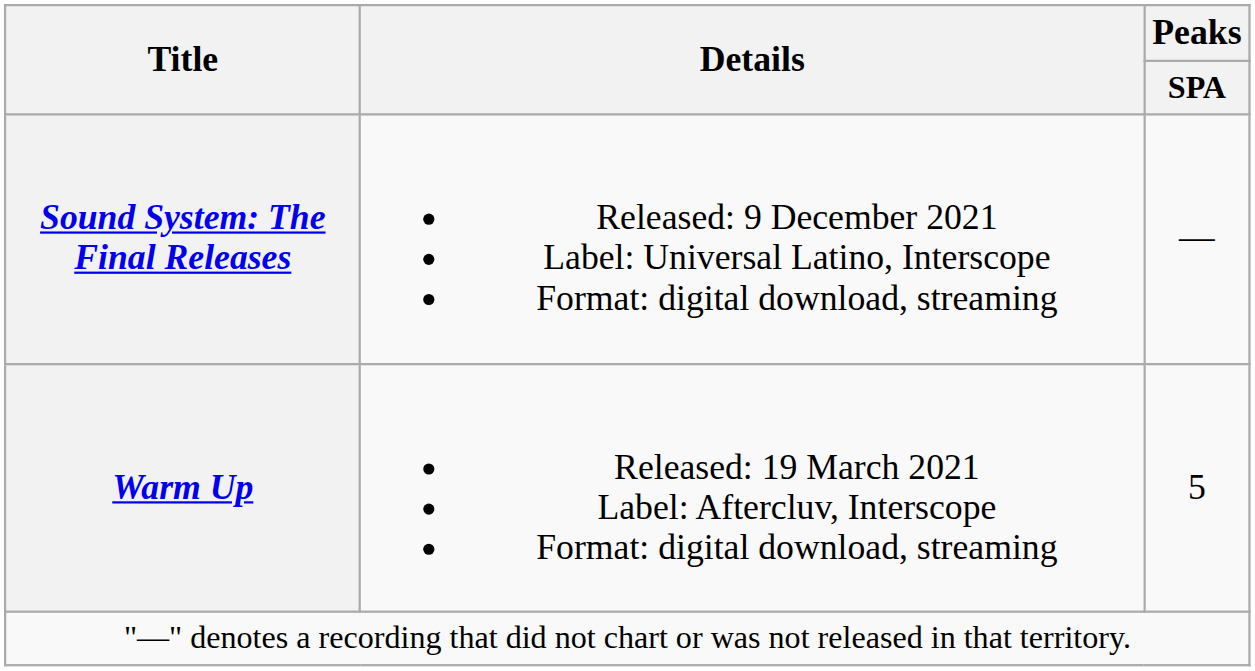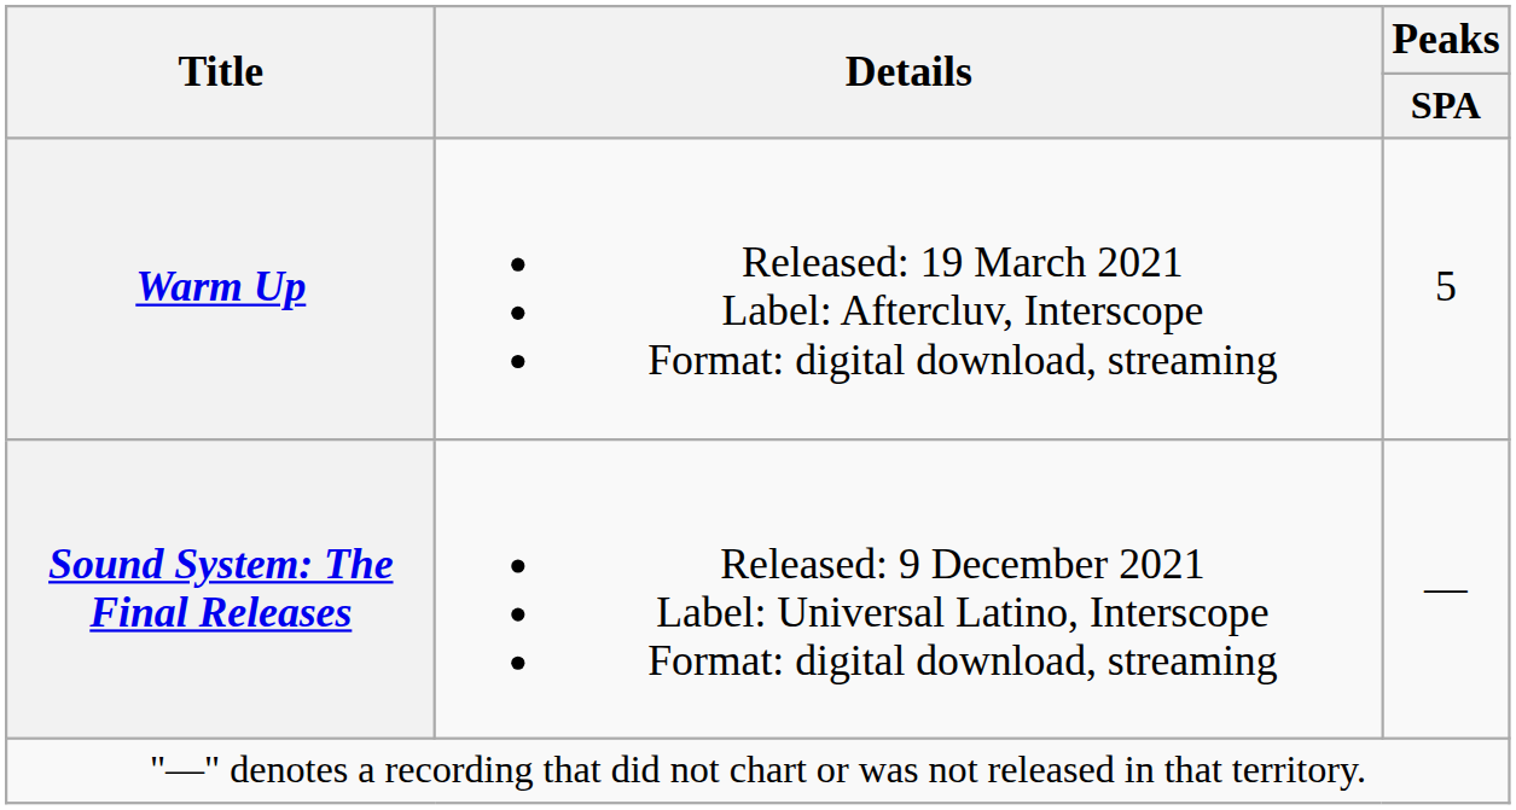rows swapped: Warm Up <-> Sound System: The Final Releases
